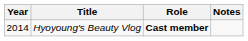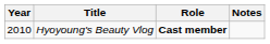Hyoyoung's Beauty Vlog | Year: 2014 -> 2010
